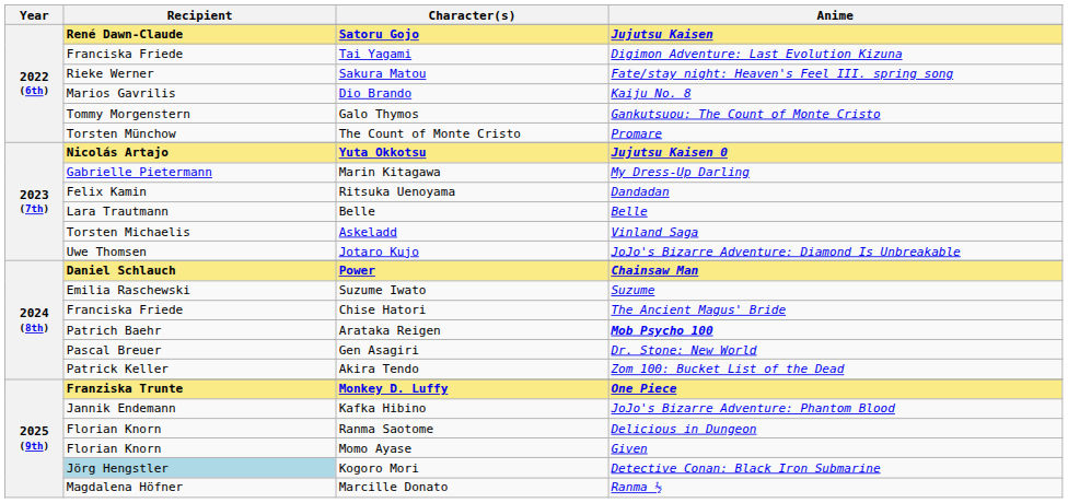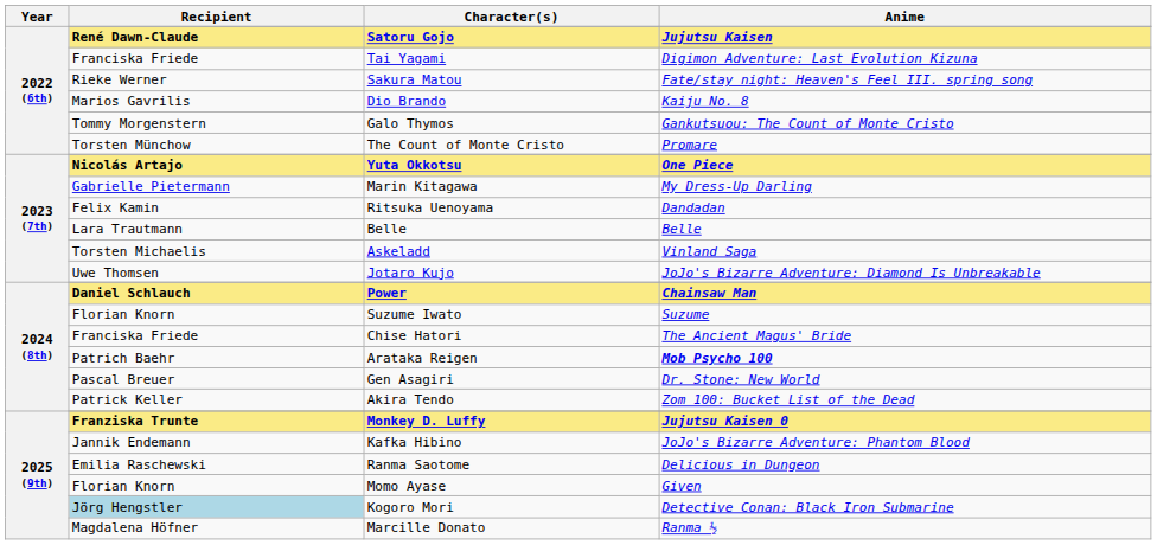Yuta Okkotsu | Anime: Jujutsu Kaisen 0 -> One Piece
Suzume Iwato | Recipient: Emilia Raschewski -> Florian Knorn
Monkey D. Luffy | Anime: One Piece -> Jujutsu Kaisen 0
Ranma Saotome | Recipient: Florian Knorn -> Emilia Raschewski
